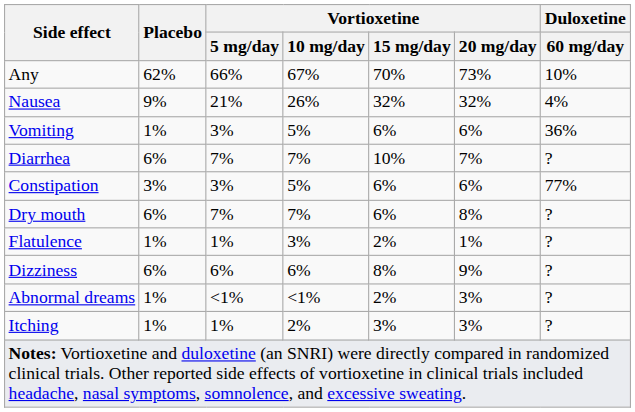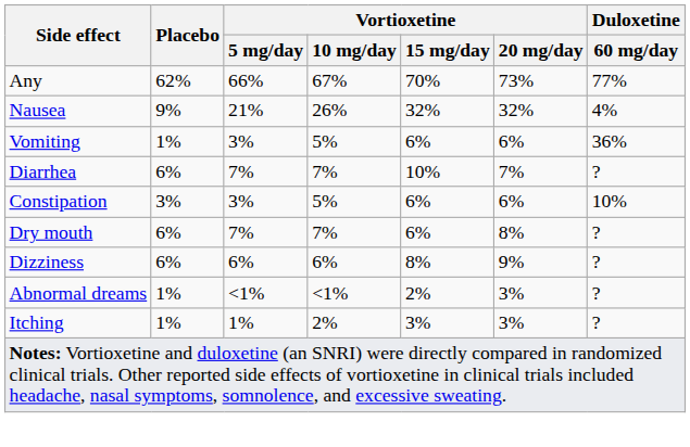Any | Duloxetine / 60 mg/day: 10% -> 77%
Constipation | Duloxetine / 60 mg/day: 77% -> 10%
- row: Flatulence | 1% | 1% | 3% | 2% | 1% | ?
